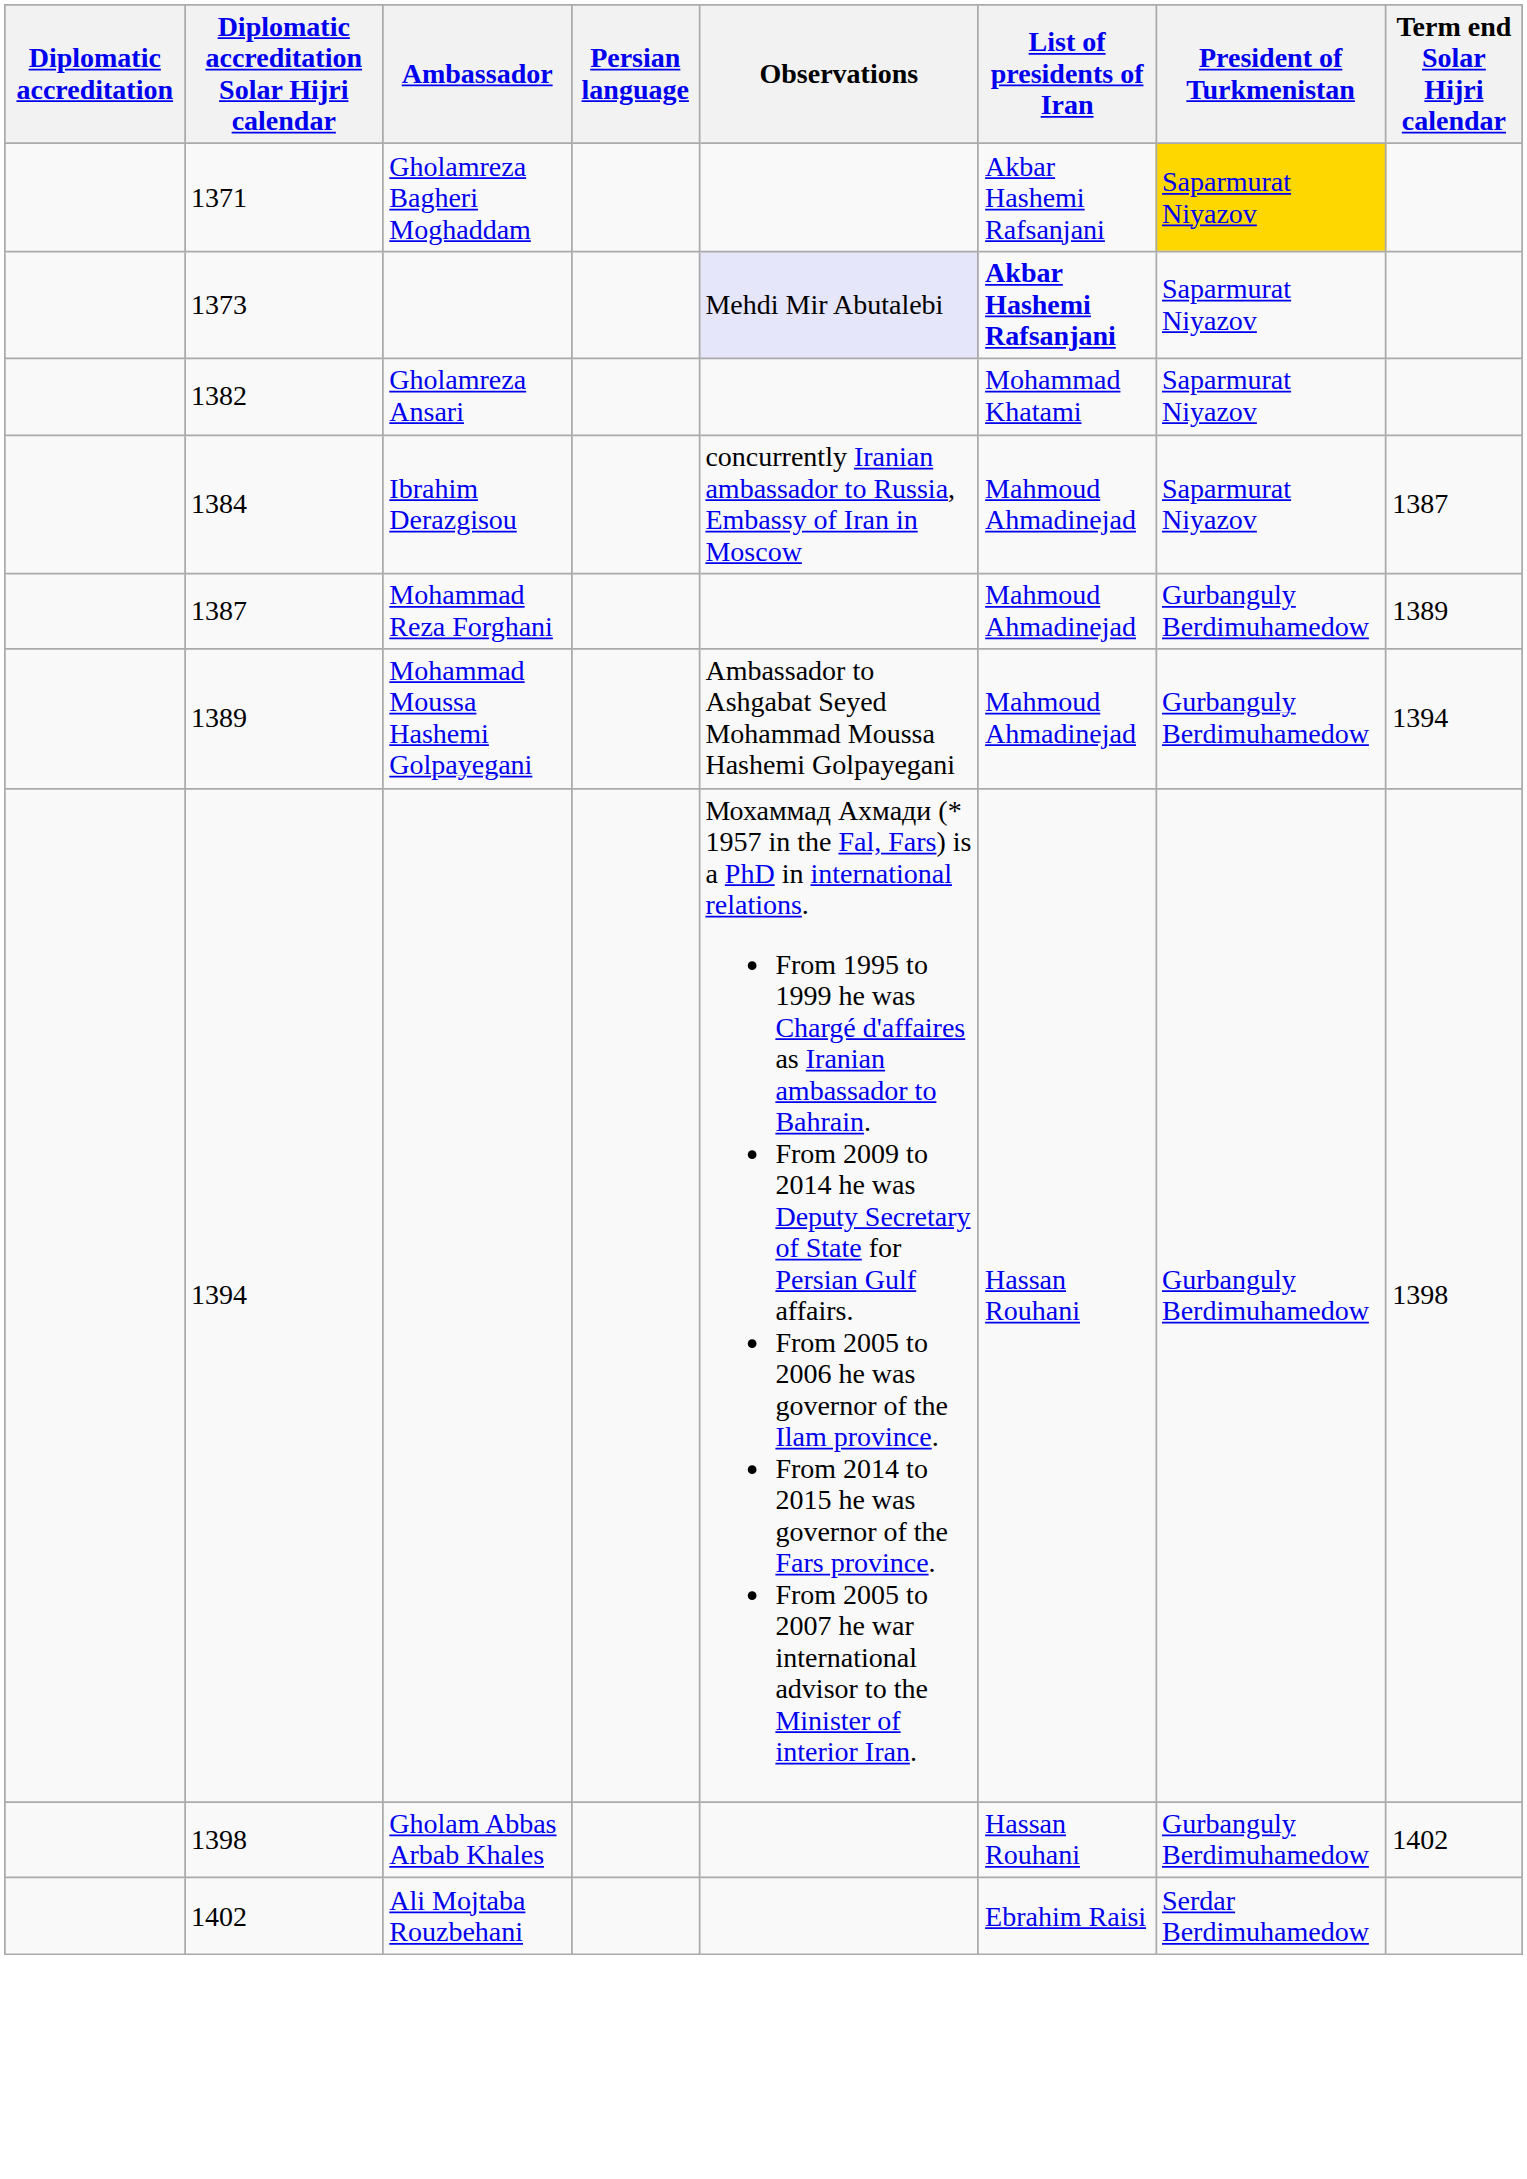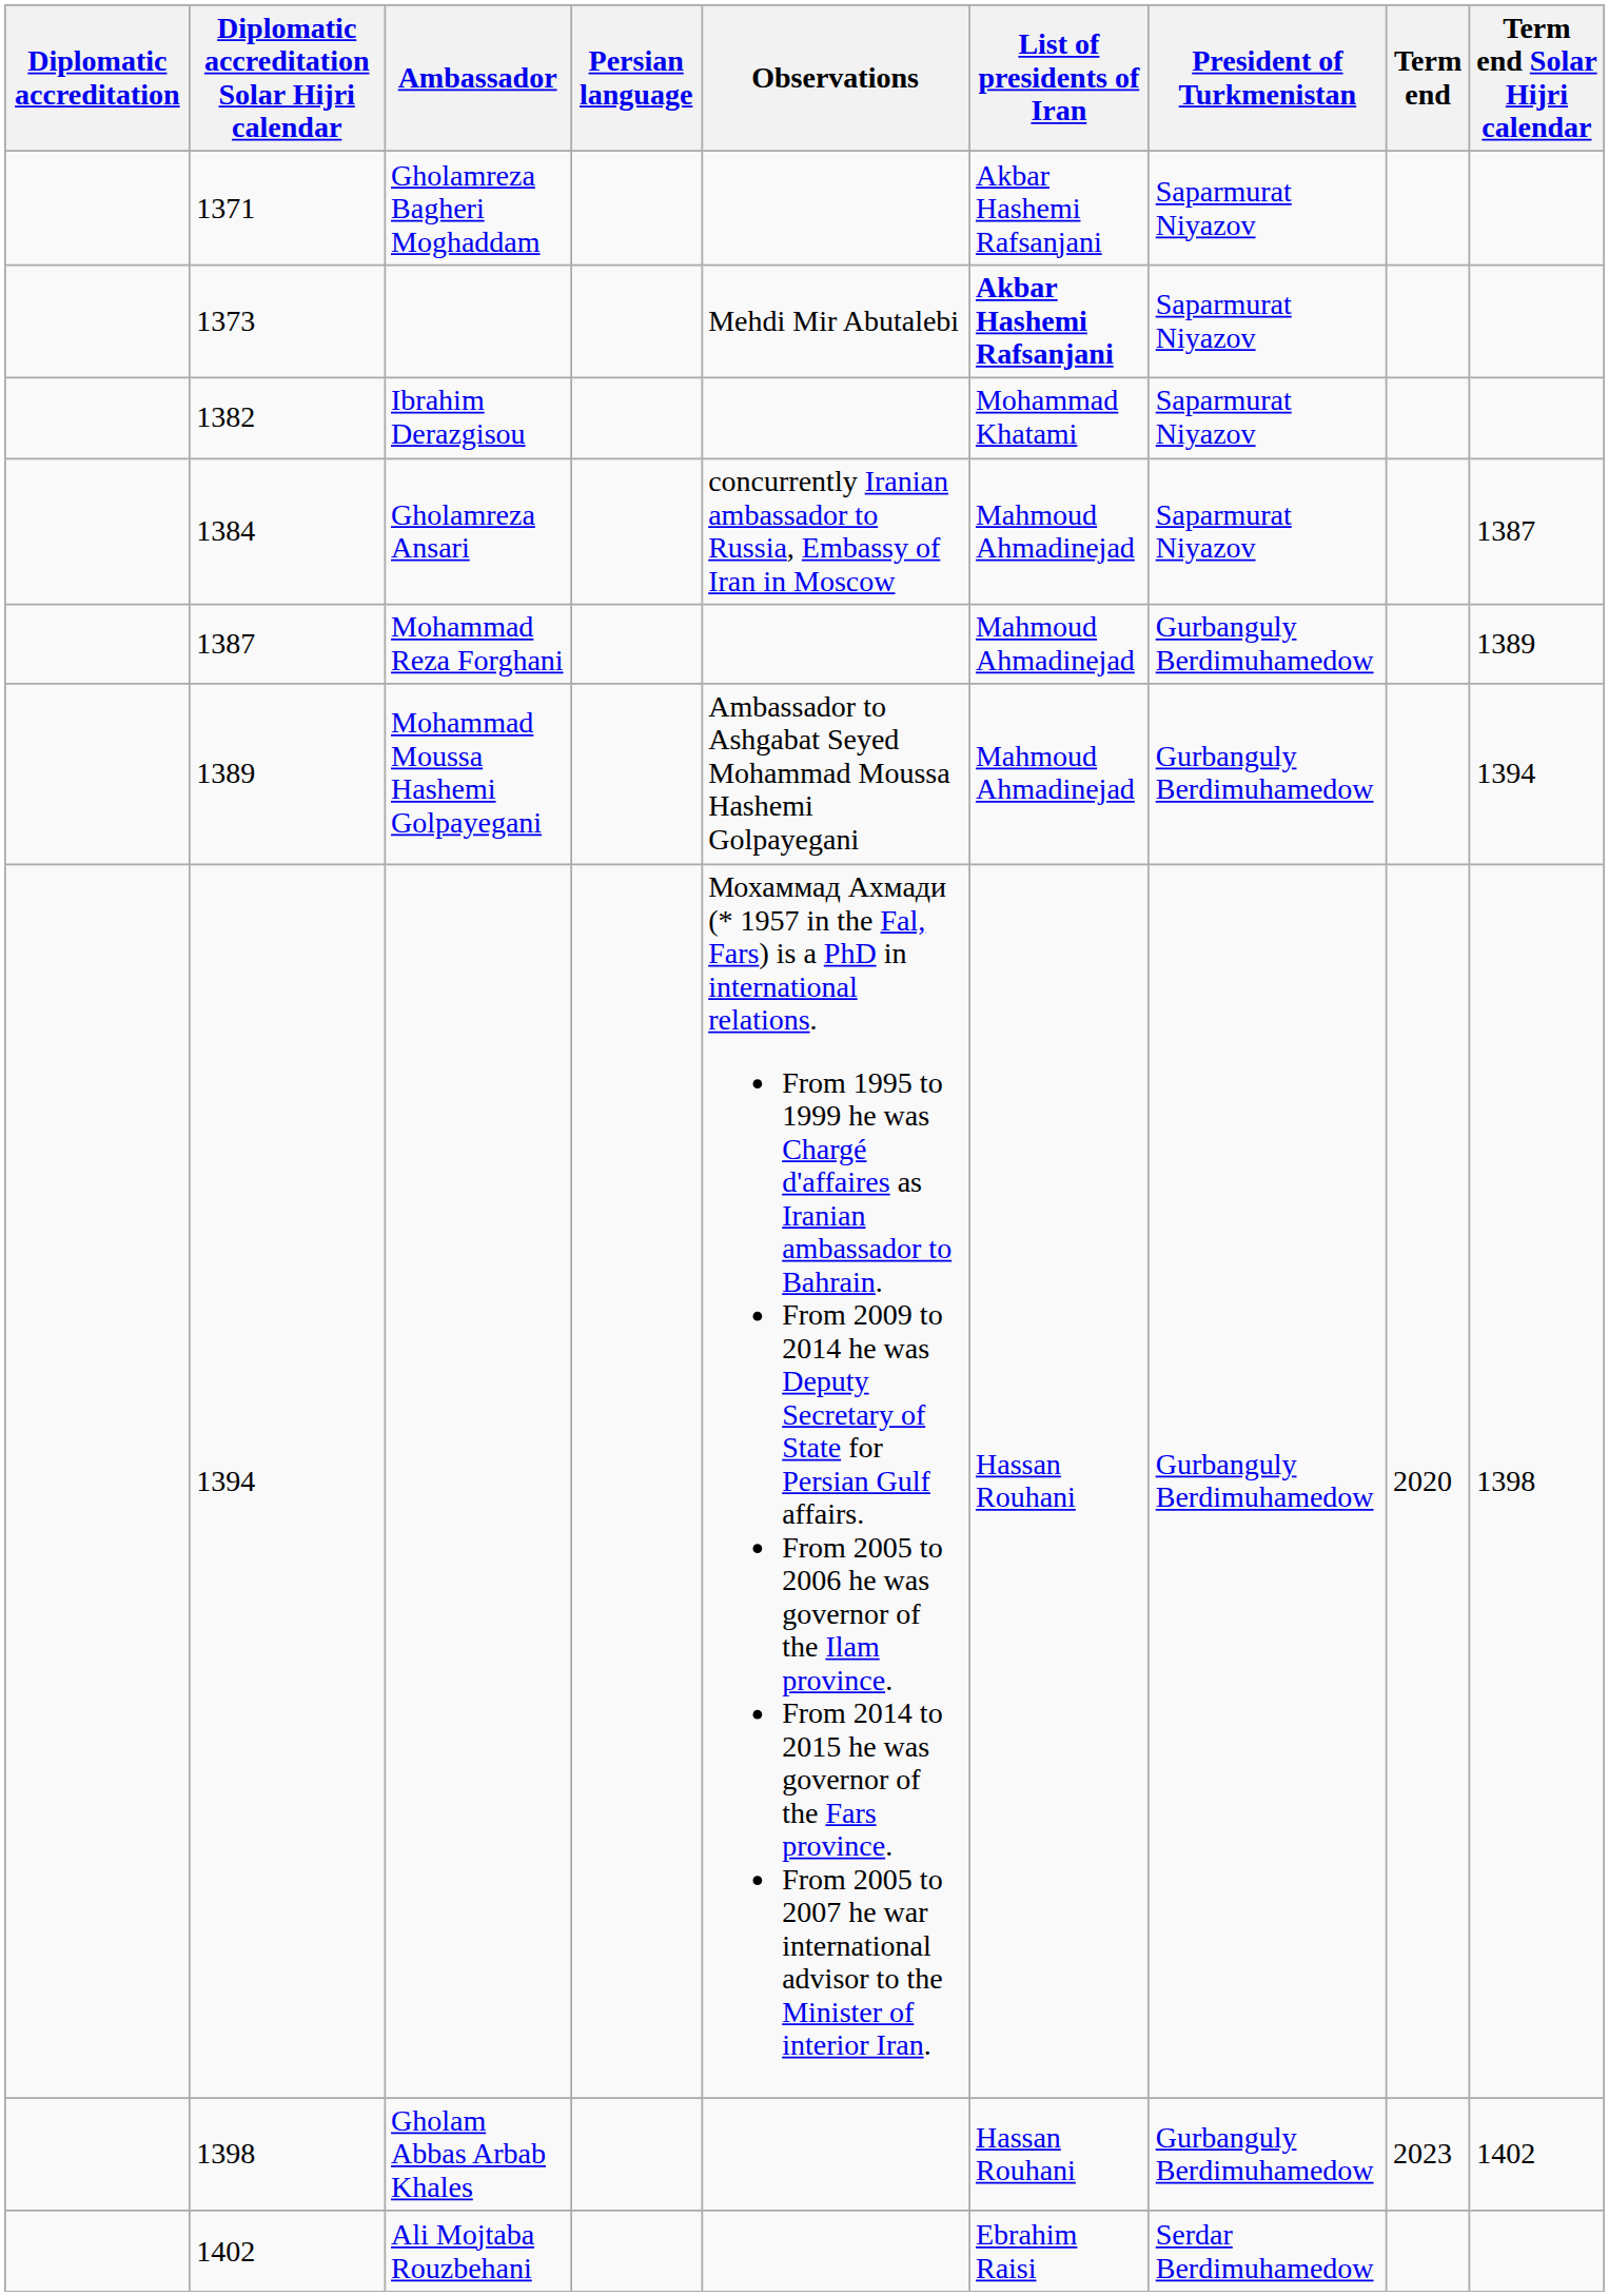+ column: Term end | 2020 | 2023
1371 | President of Turkmenistan: gold background -> no background
1373 | Observations: lavender background -> no background
1382 | Ambassador: Gholamreza Ansari -> Ibrahim Derazgisou
1384 | Ambassador: Ibrahim Derazgisou -> Gholamreza Ansari
